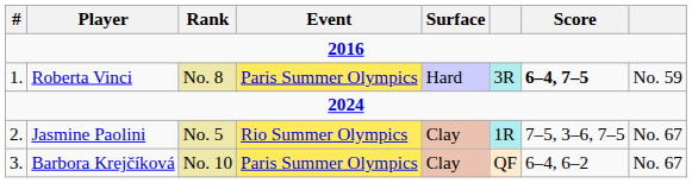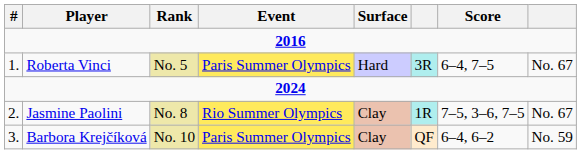Roberta Vinci | Rank: No. 8 -> No. 5
Roberta Vinci | Score: bold -> normal
Roberta Vinci | column 8: No. 59 -> No. 67
Jasmine Paolini | Rank: No. 5 -> No. 8
Barbora Krejčíková | column 8: No. 67 -> No. 59
